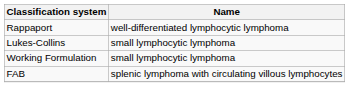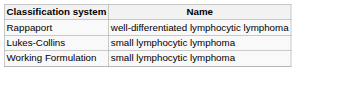- row: FAB | splenic lymphoma with circulating villous lymphocytes
